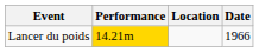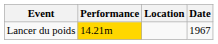Lancer du poids | Date: 1966 -> 1967
